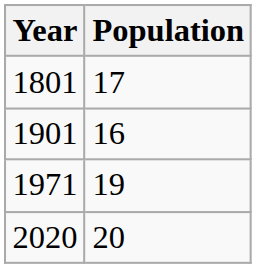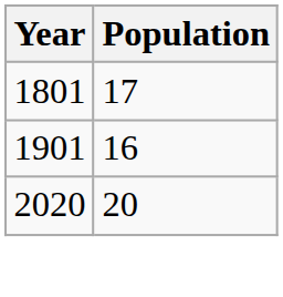- row: 1971 | 19
